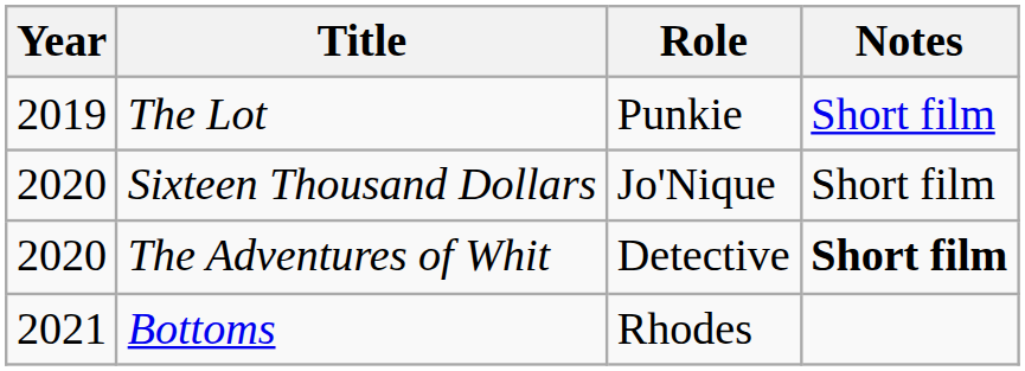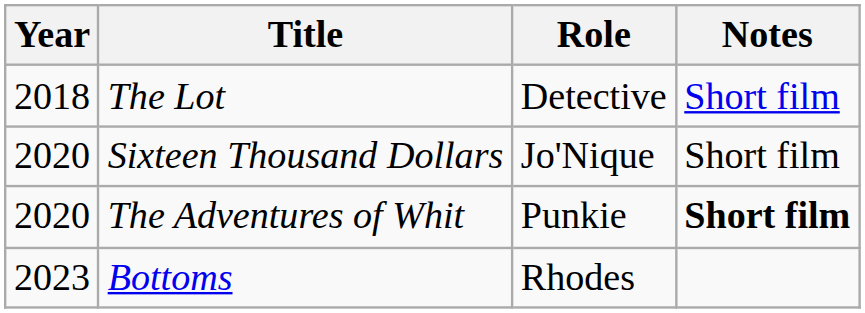The Lot | Year: 2019 -> 2018
The Lot | Role: Punkie -> Detective
The Adventures of Whit | Role: Detective -> Punkie
Bottoms | Year: 2021 -> 2023
